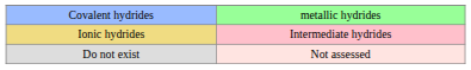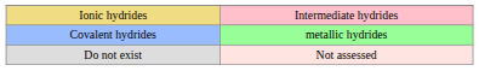rows swapped: Covalent hydrides <-> Ionic hydrides
